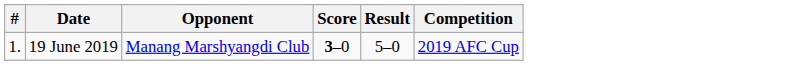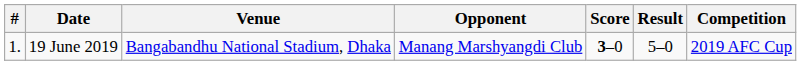+ column: Venue | Bangabandhu National Stadium, Dhaka
